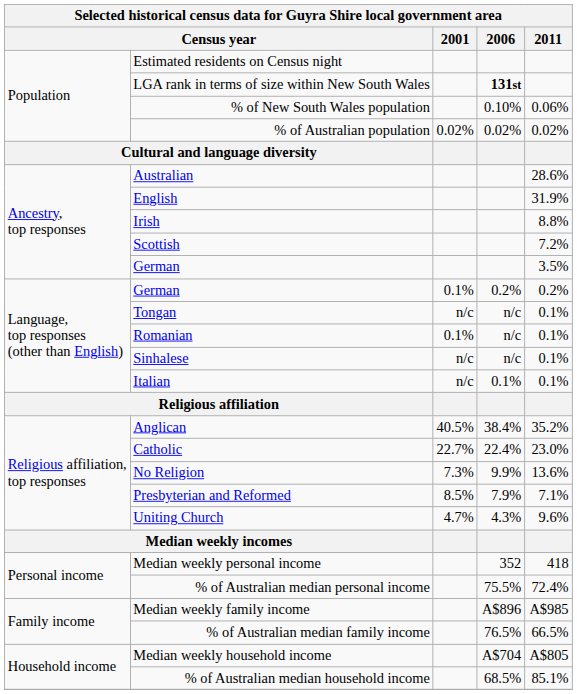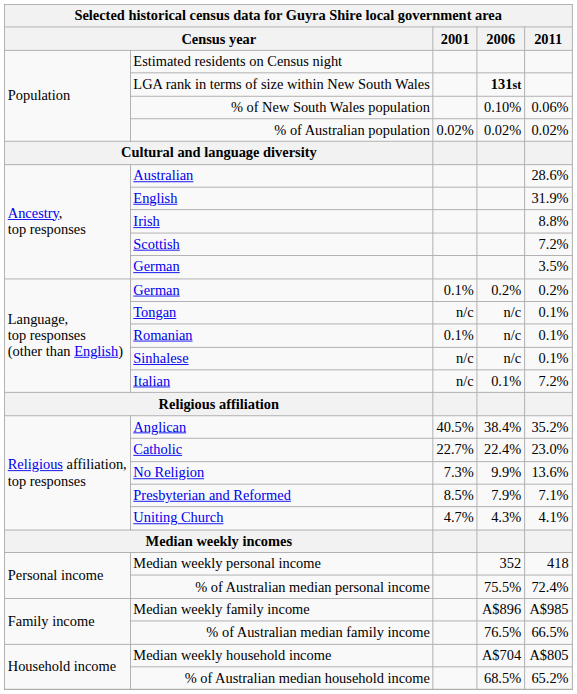Italian | 2011: 0.1% -> 7.2%
Uniting Church | 2011: 9.6% -> 4.1%
% of Australian median household income | 2011: 85.1% -> 65.2%
